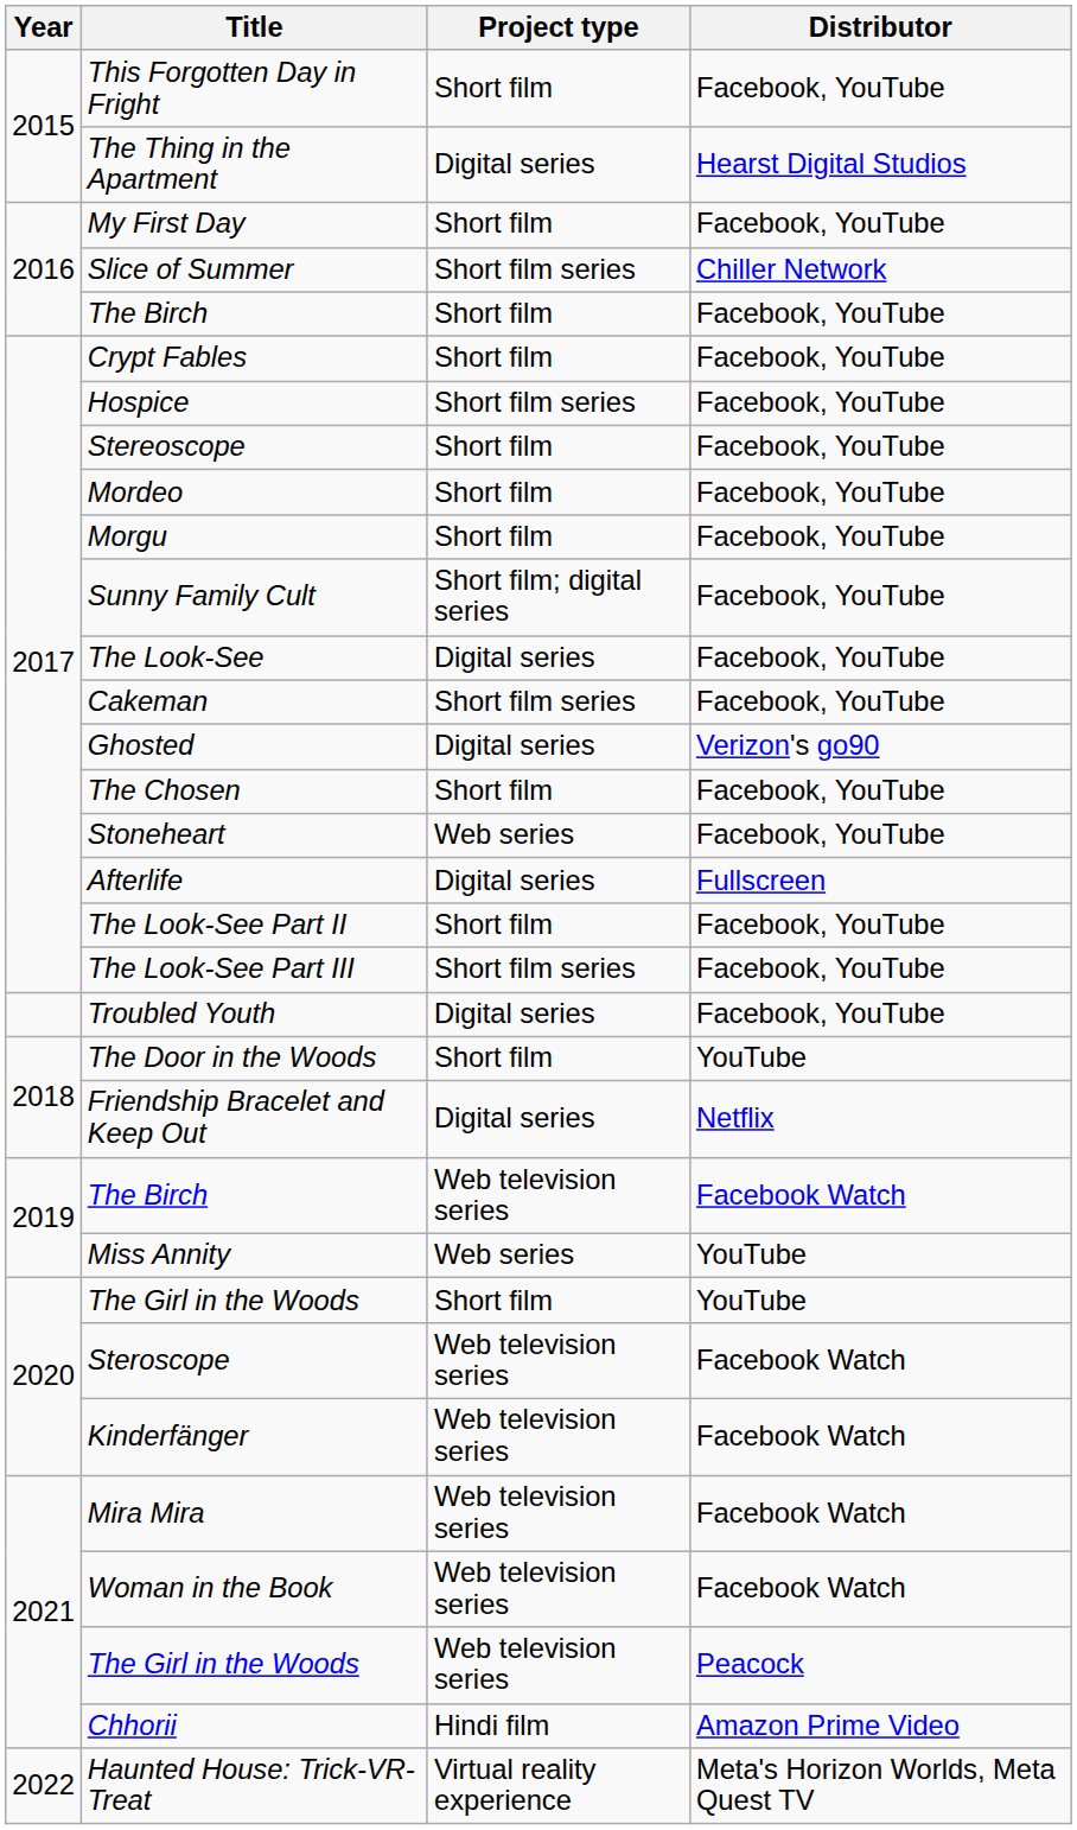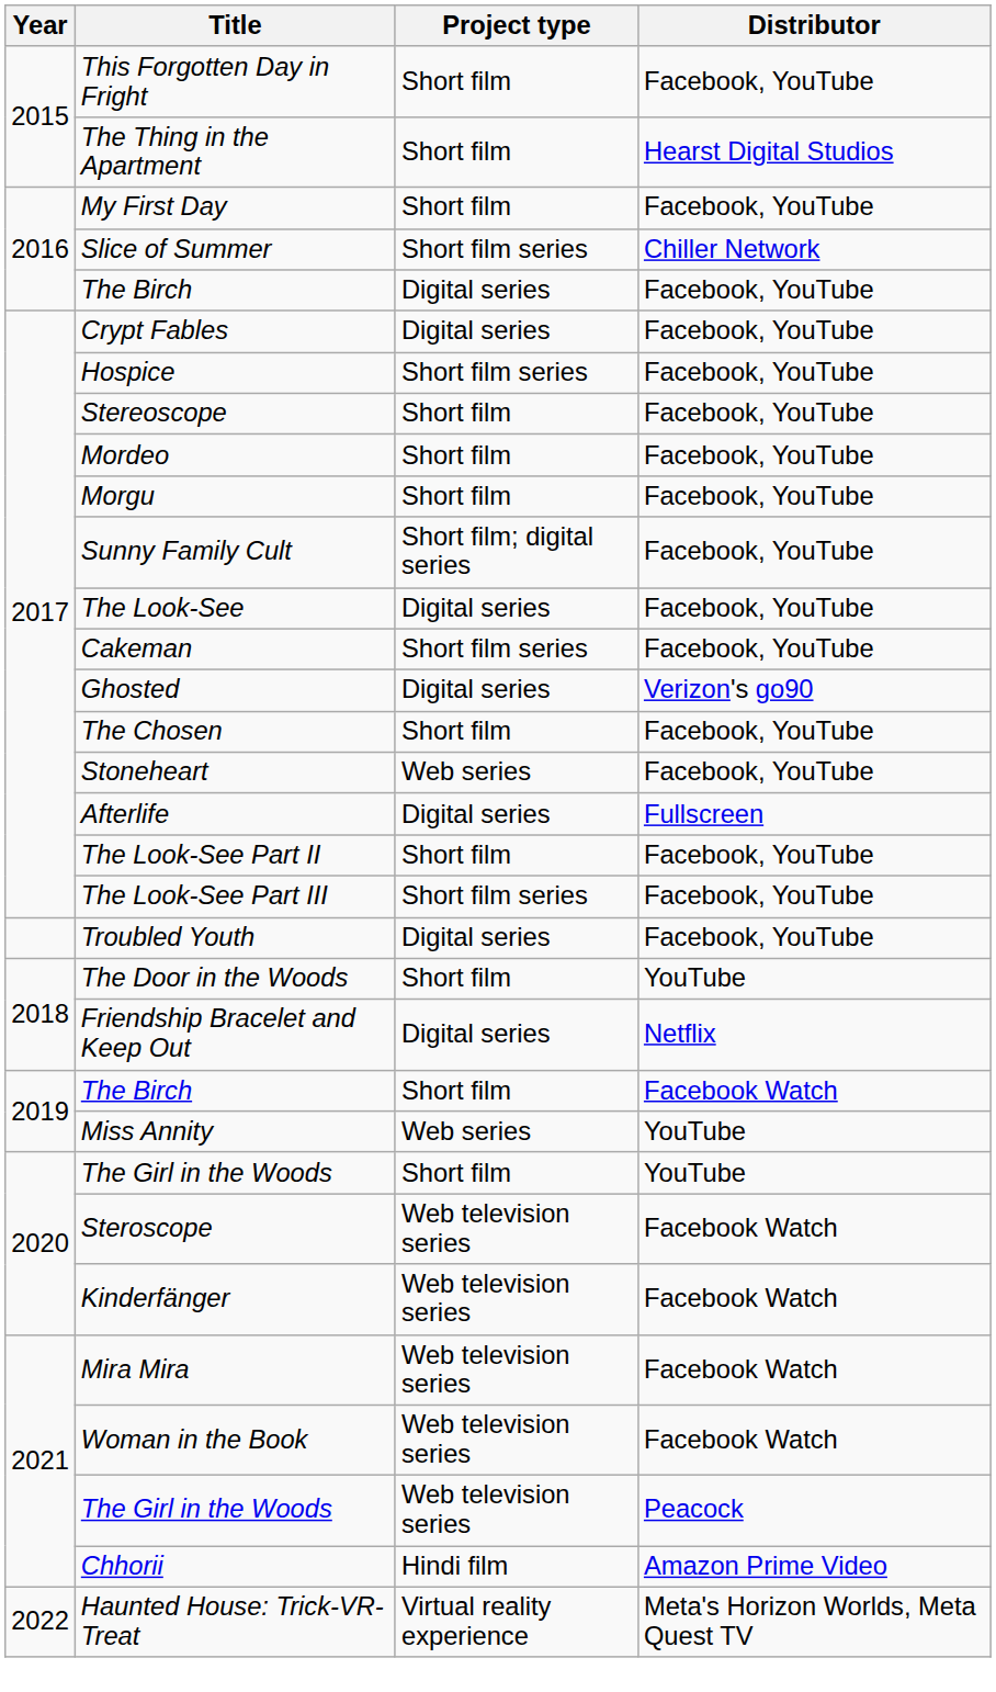The Thing in the Apartment | Project type: Digital series -> Short film
The Birch / Facebook, YouTube | Project type: Short film -> Digital series
Crypt Fables | Project type: Short film -> Digital series
The Birch / Facebook Watch | Project type: Web television series -> Short film
